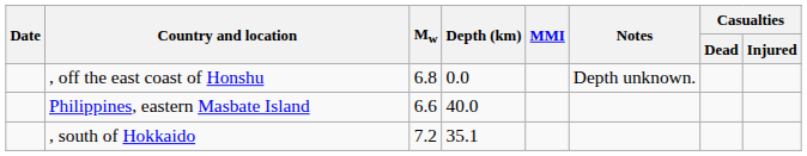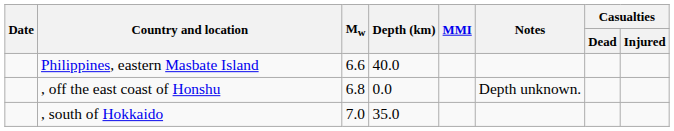rows swapped: , off the east coast of Honshu <-> Philippines, eastern Masbate Island
, south of Hokkaido | Mw: 7.2 -> 7.0
, south of Hokkaido | Depth (km): 35.1 -> 35.0
